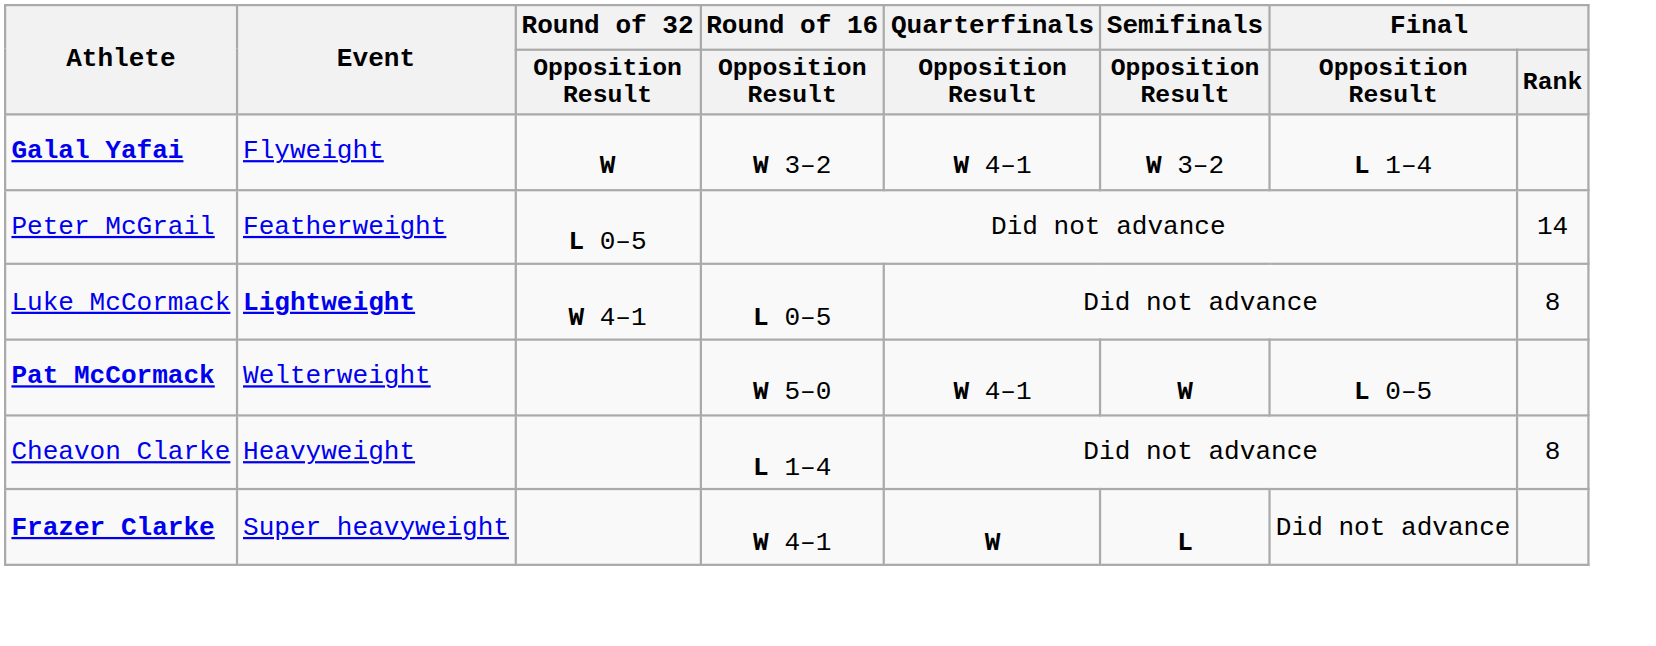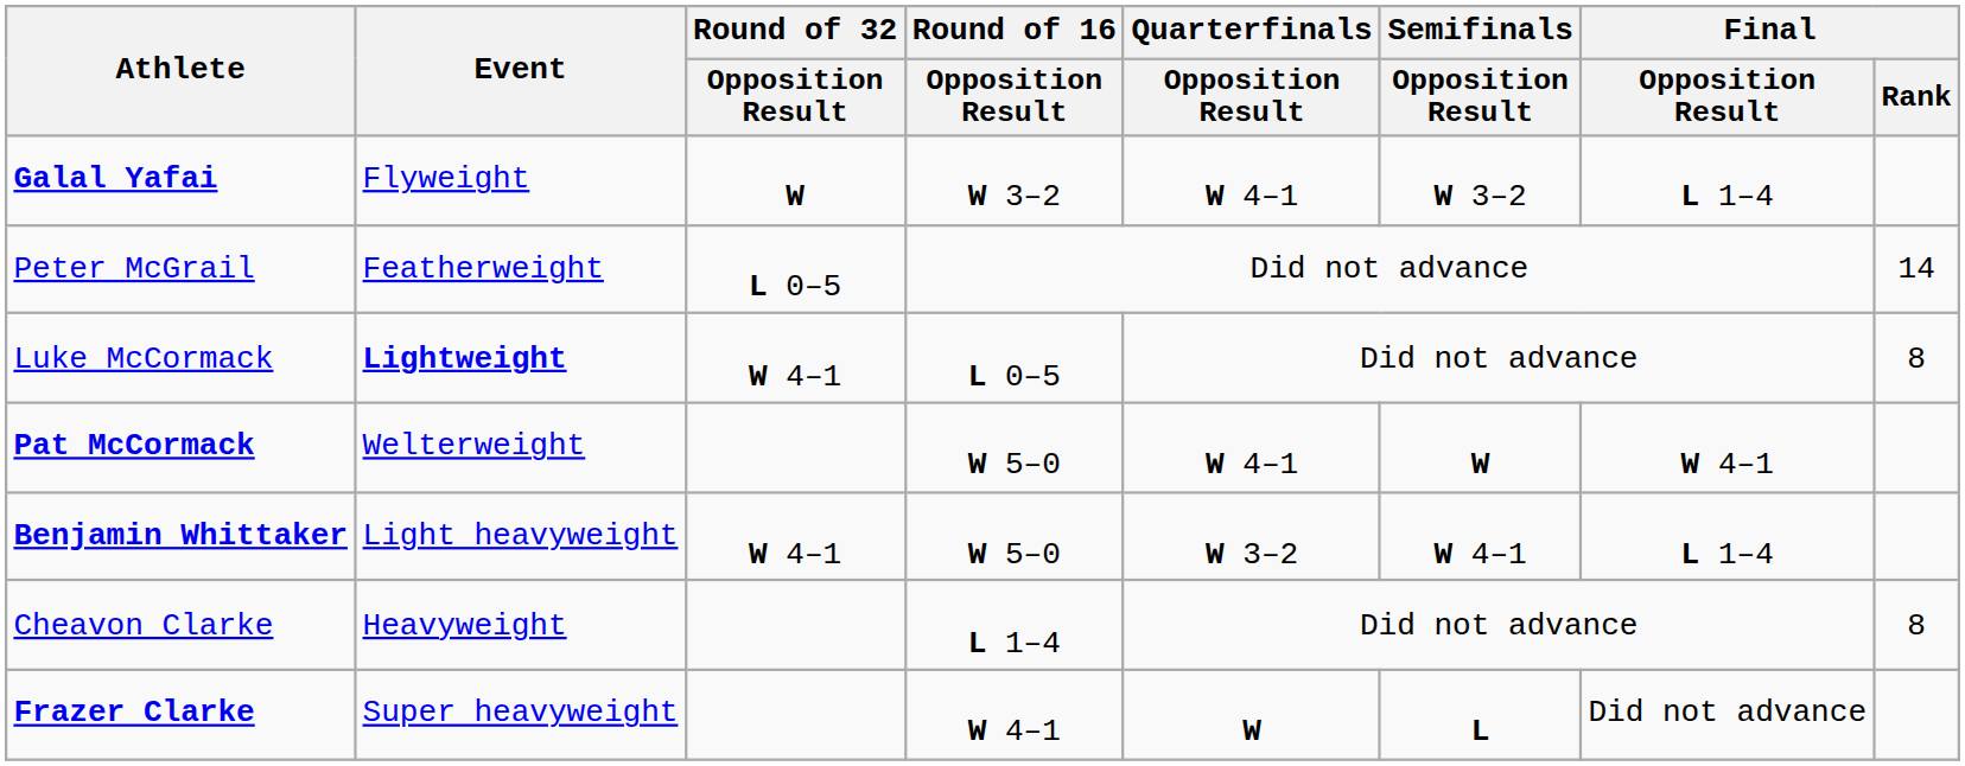Pat McCormack | Final / Opposition Result: L 0–5 -> W 4–1
+ row: Benjamin Whittaker | Light heavyweight | W 4–1 | W 5–0 | W 3–2 | W 4–1 | L 1–4
